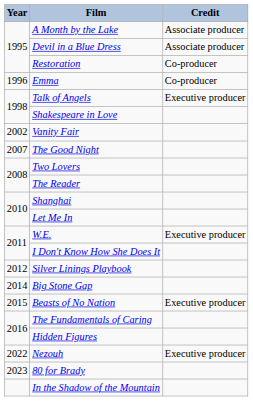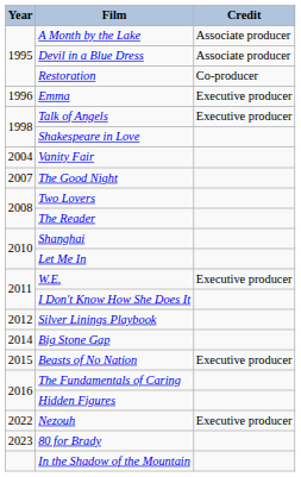Emma | Credit: Co-producer -> Executive producer
Vanity Fair | Year: 2002 -> 2004
